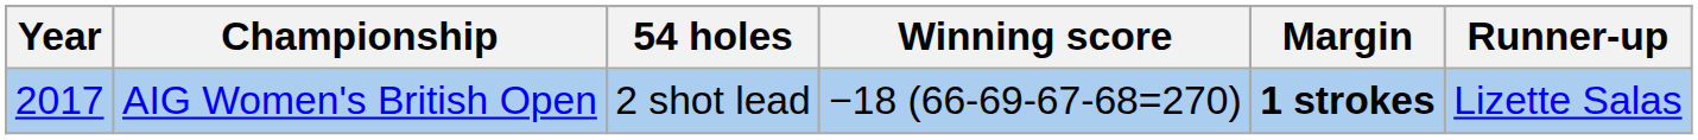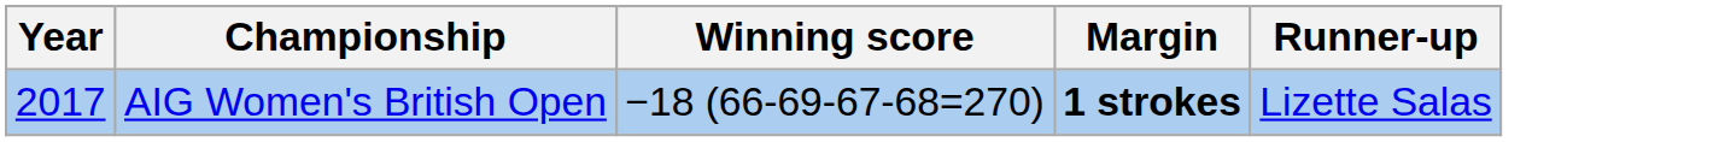- column: 54 holes | 2 shot lead
